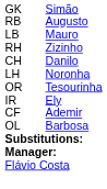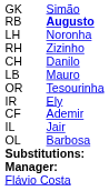RB | column 3: normal -> bold
rows swapped: LB <-> LH
+ row: IL | Jair
